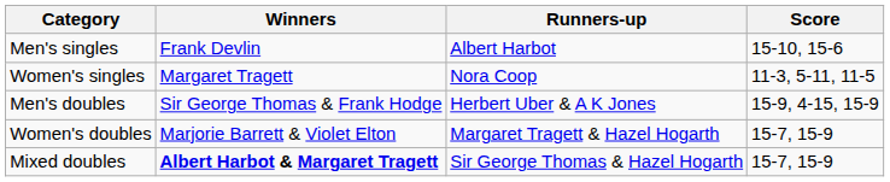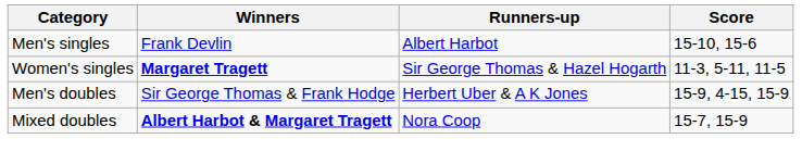Women's singles | Winners: normal -> bold
Women's singles | Runners-up: Nora Coop -> Sir George Thomas & Hazel Hogarth
- row: Women's doubles | Marjorie Barrett & Violet Elton | Margaret Tragett & Hazel Hogarth | 15-7, 15-9
Mixed doubles | Runners-up: Sir George Thomas & Hazel Hogarth -> Nora Coop
